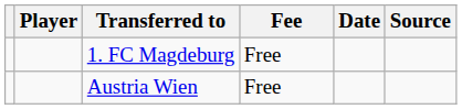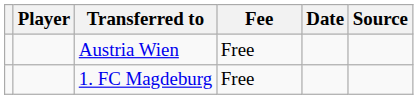rows swapped: Austria Wien <-> 1. FC Magdeburg
